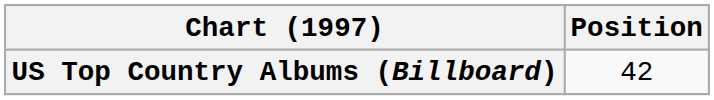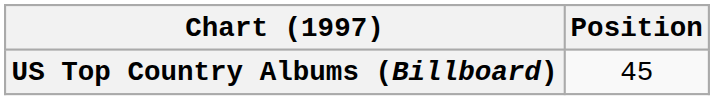US Top Country Albums (Billboard) | Position: 42 -> 45
